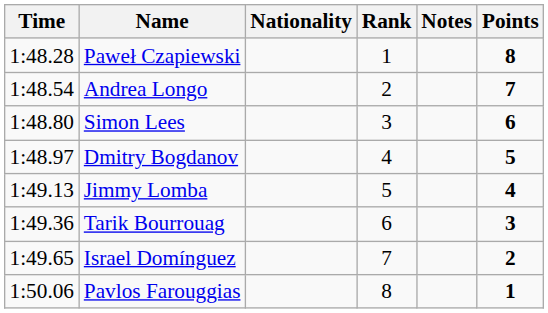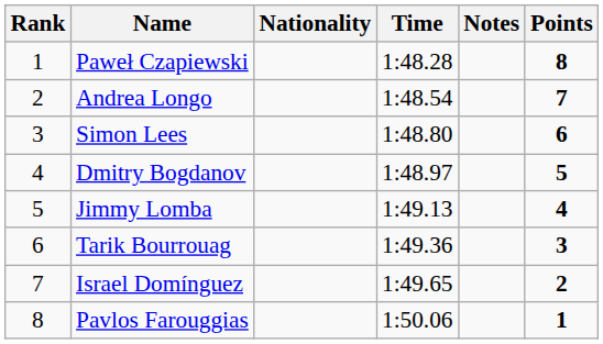columns swapped: Rank <-> Time
